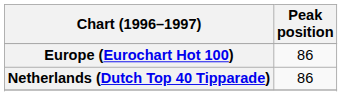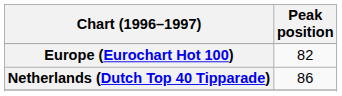Europe (Eurochart Hot 100) | Peak position: 86 -> 82
